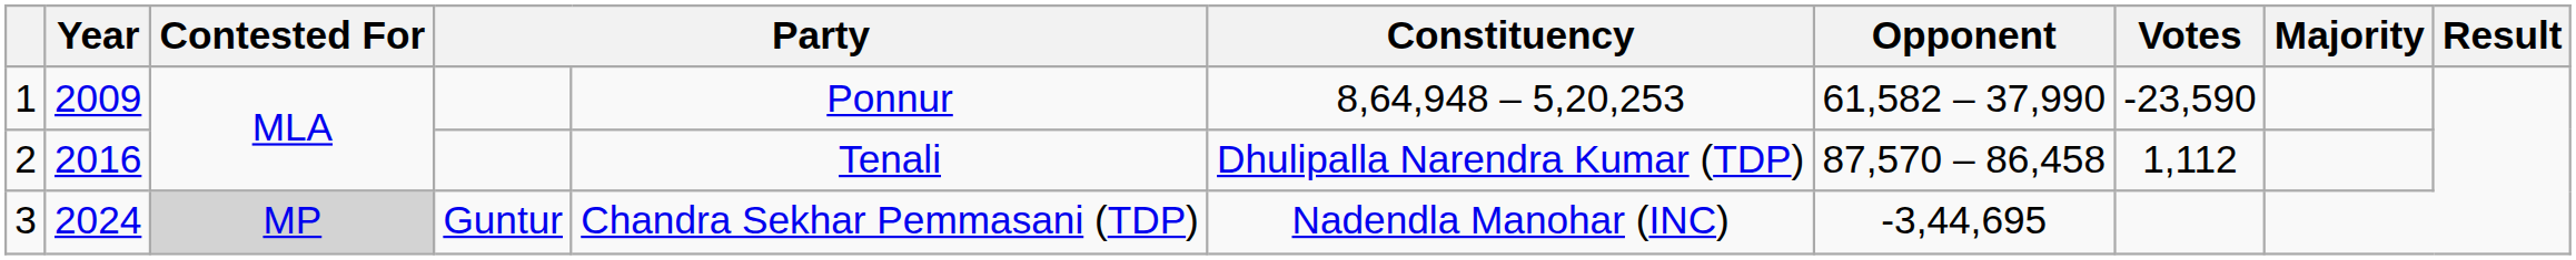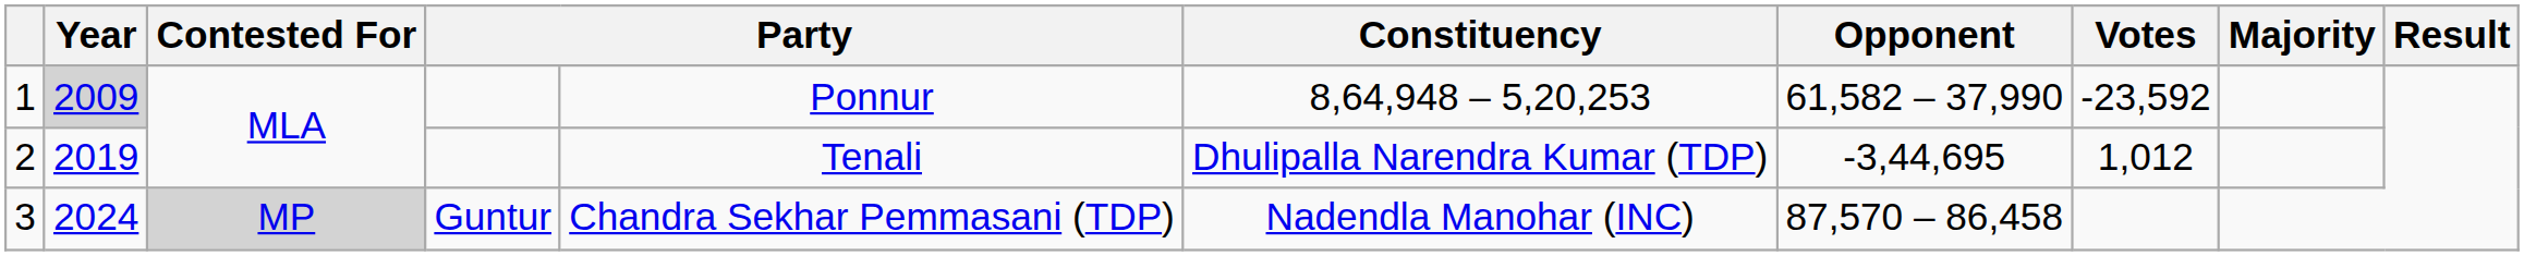1 | Year: no background -> lightgrey background
1 | Votes: -23,590 -> -23,592
2 | Year: 2016 -> 2019
2 | Opponent: 87,570 – 86,458 -> -3,44,695
2 | Votes: 1,112 -> 1,012
3 | Opponent: -3,44,695 -> 87,570 – 86,458
